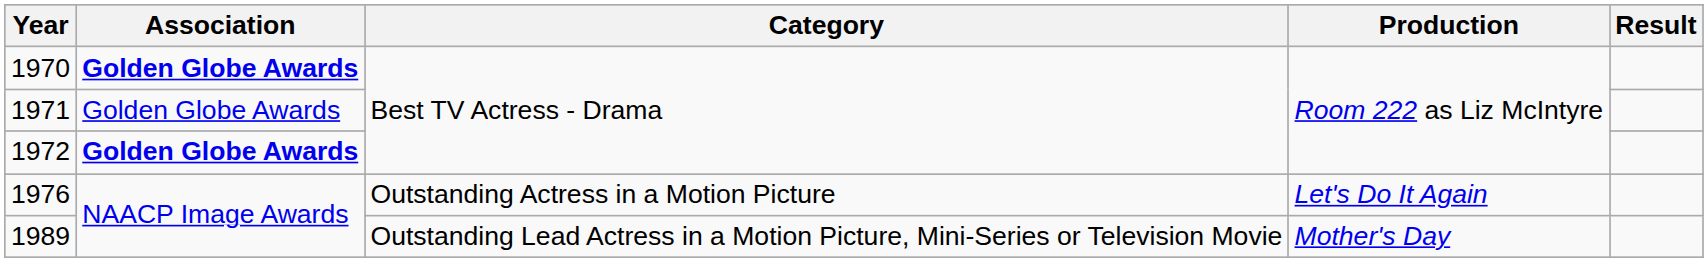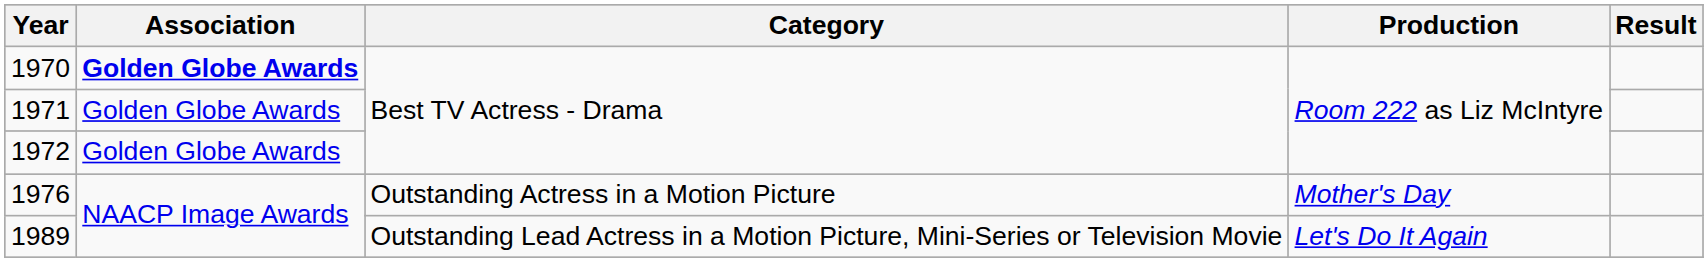1972 | Association: bold -> normal
1976 | Production: Let's Do It Again -> Mother's Day
1989 | Production: Mother's Day -> Let's Do It Again
